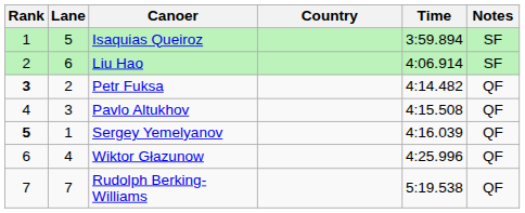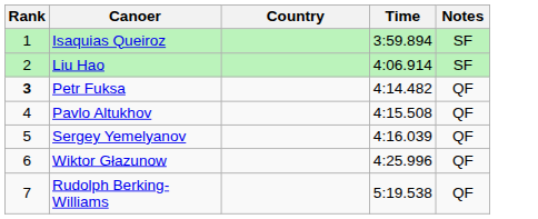- column: Lane | 5 | 6 | 2 | 3 | 1 | 4 | 7
Sergey Yemelyanov | Rank: bold -> normal
